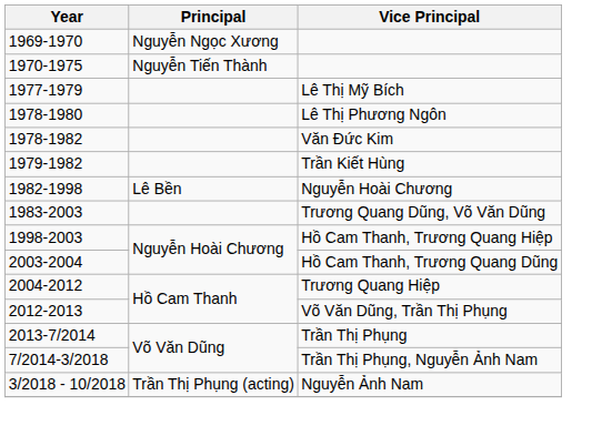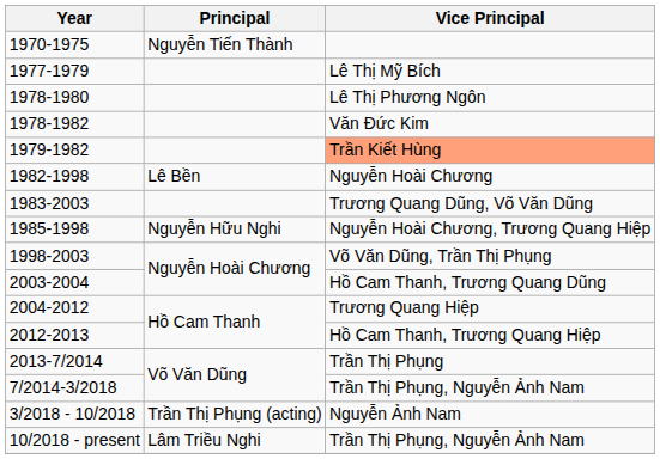- row: 1969-1970 | Nguyễn Ngọc Xương
1979-1982 | Vice Principal: no background -> lightsalmon background
+ row: 1985-1998 | Nguyễn Hữu Nghi | Nguyễn Hoài Chương, Trương Quang Hiệp
1998-2003 | Vice Principal: Hồ Cam Thanh, Trương Quang Hiệp -> Võ Văn Dũng, Trần Thị Phụng
2012-2013 | Vice Principal: Võ Văn Dũng, Trần Thị Phụng -> Hồ Cam Thanh, Trương Quang Hiệp
+ row: 10/2018 - present | Lâm Triều Nghi | Trần Thị Phụng, Nguyễn Ảnh Nam
